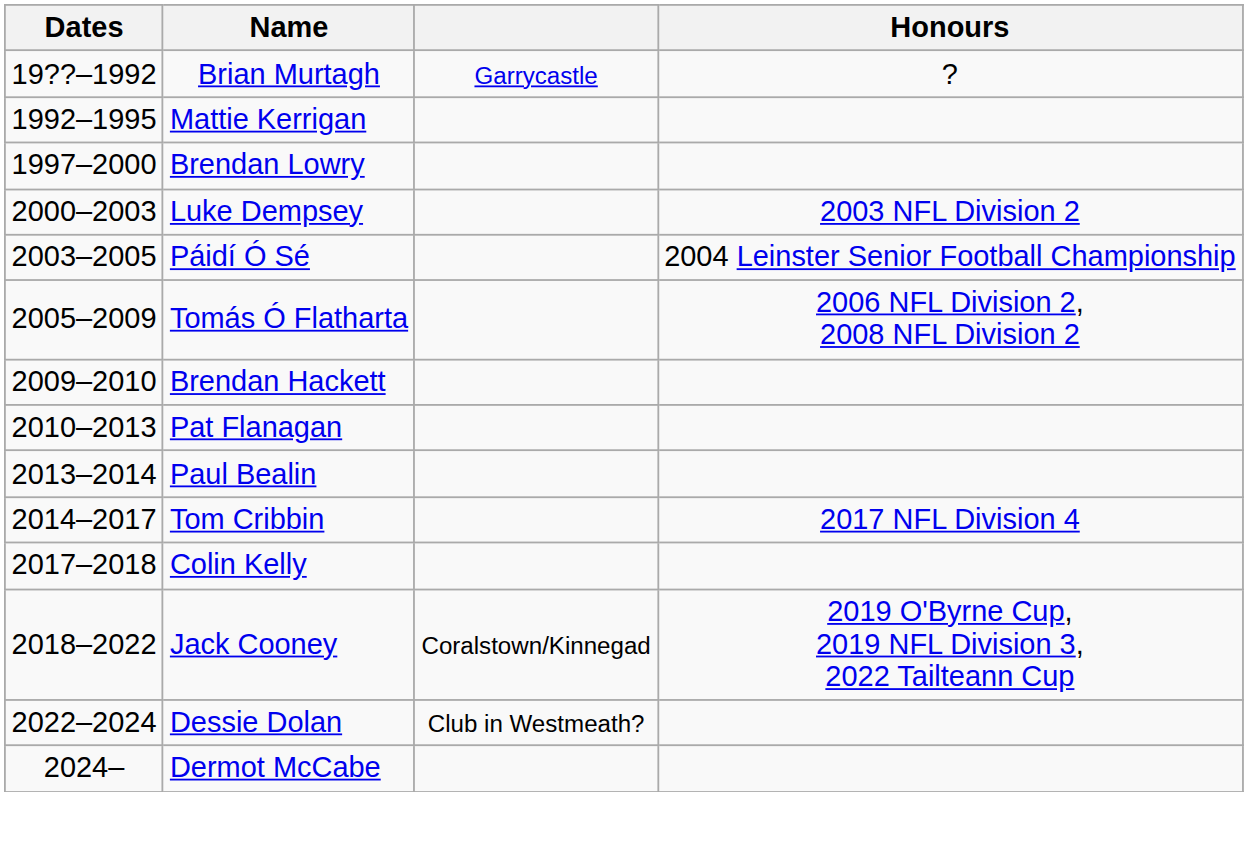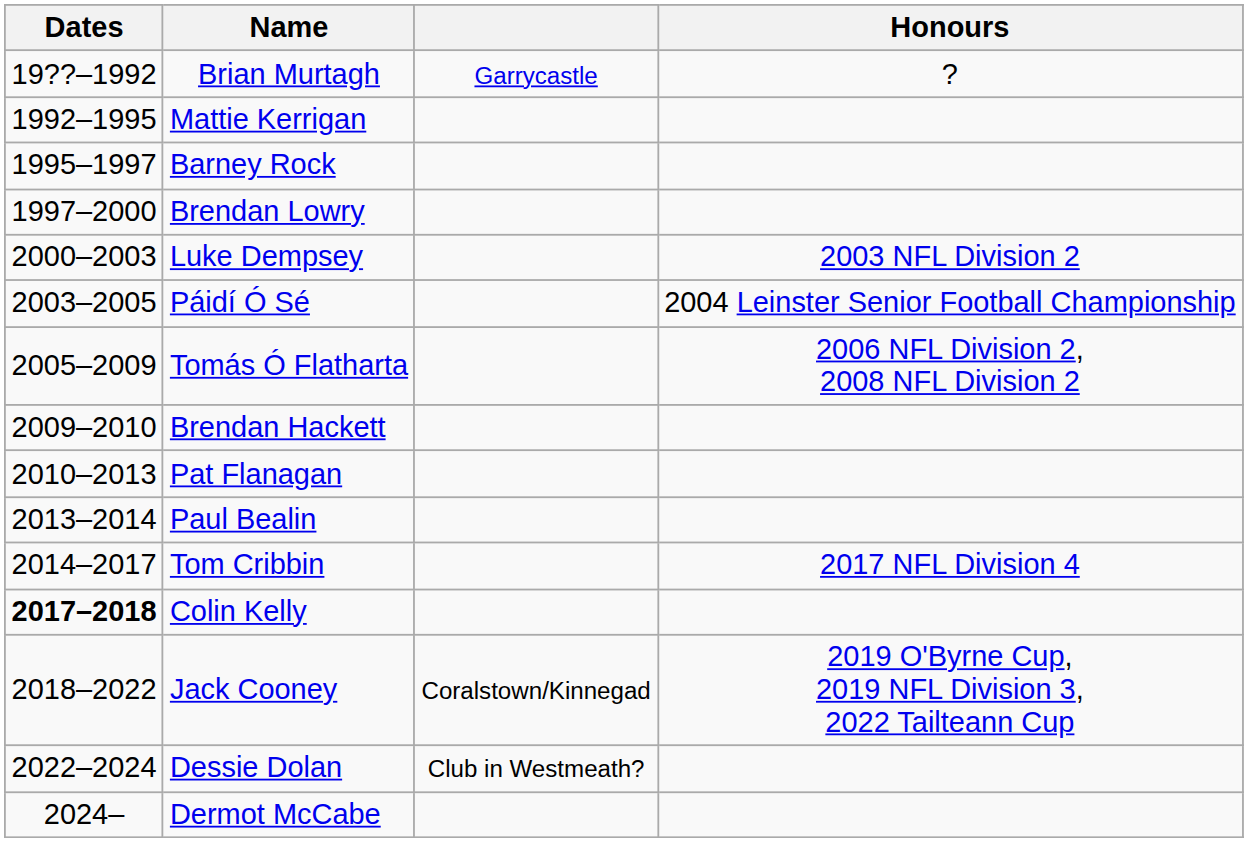+ row: 1995–1997 | Barney Rock
Colin Kelly | Dates: normal -> bold
